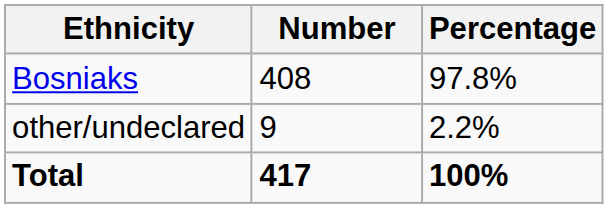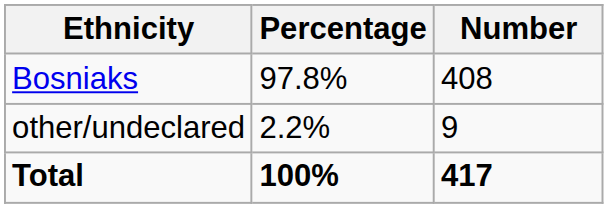columns swapped: Number <-> Percentage
